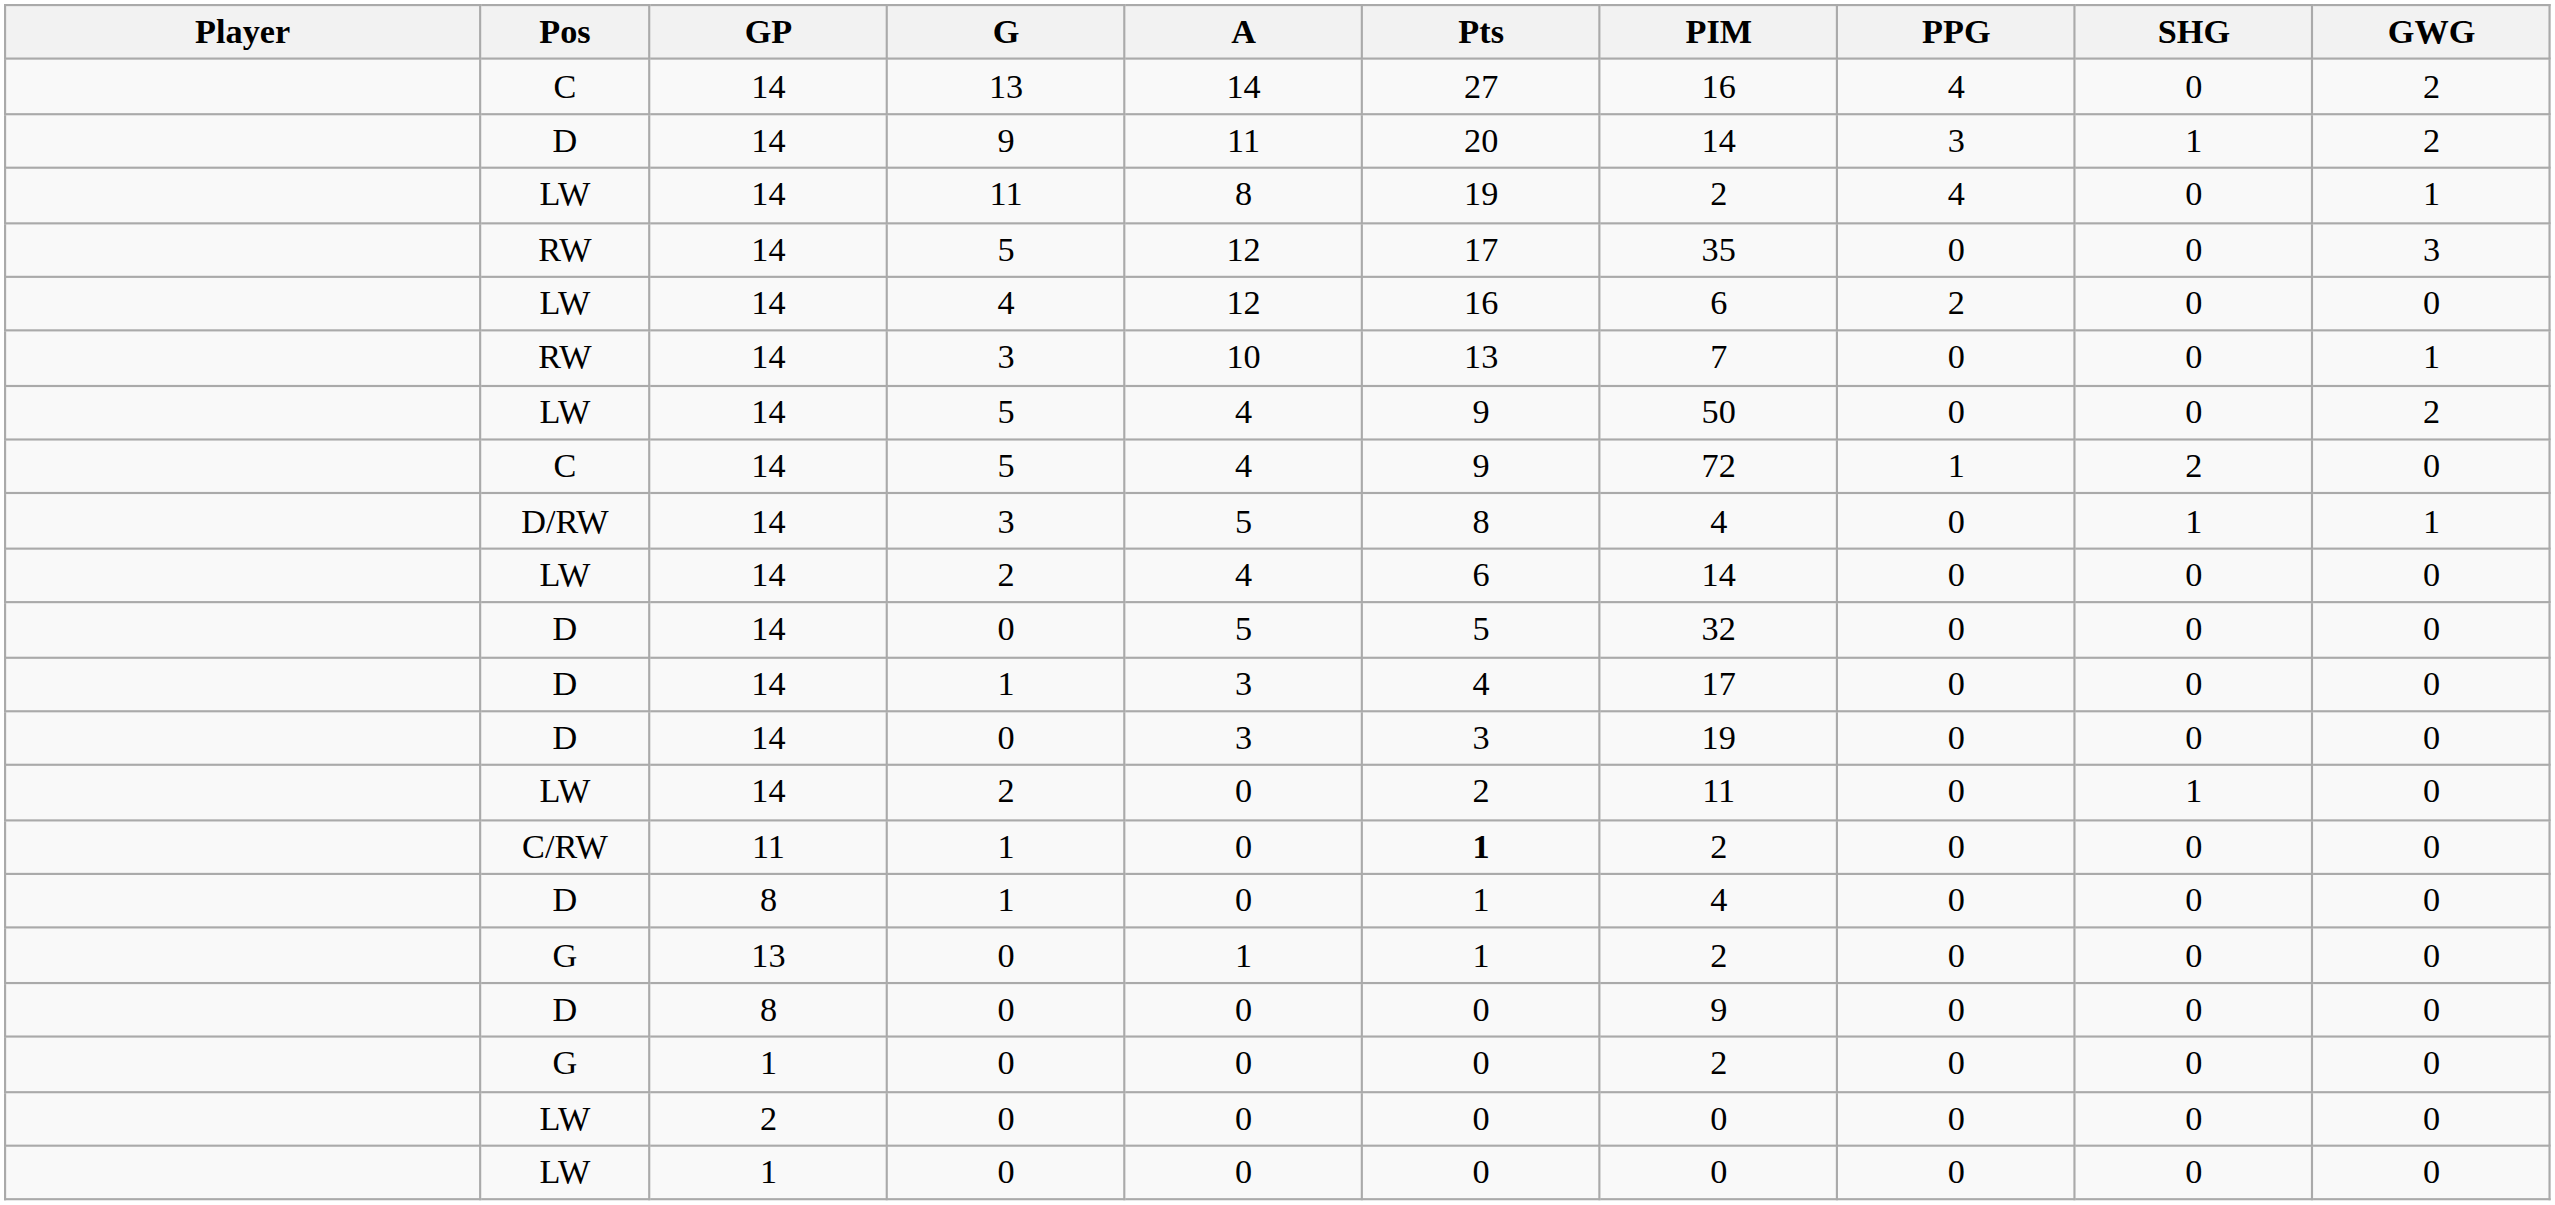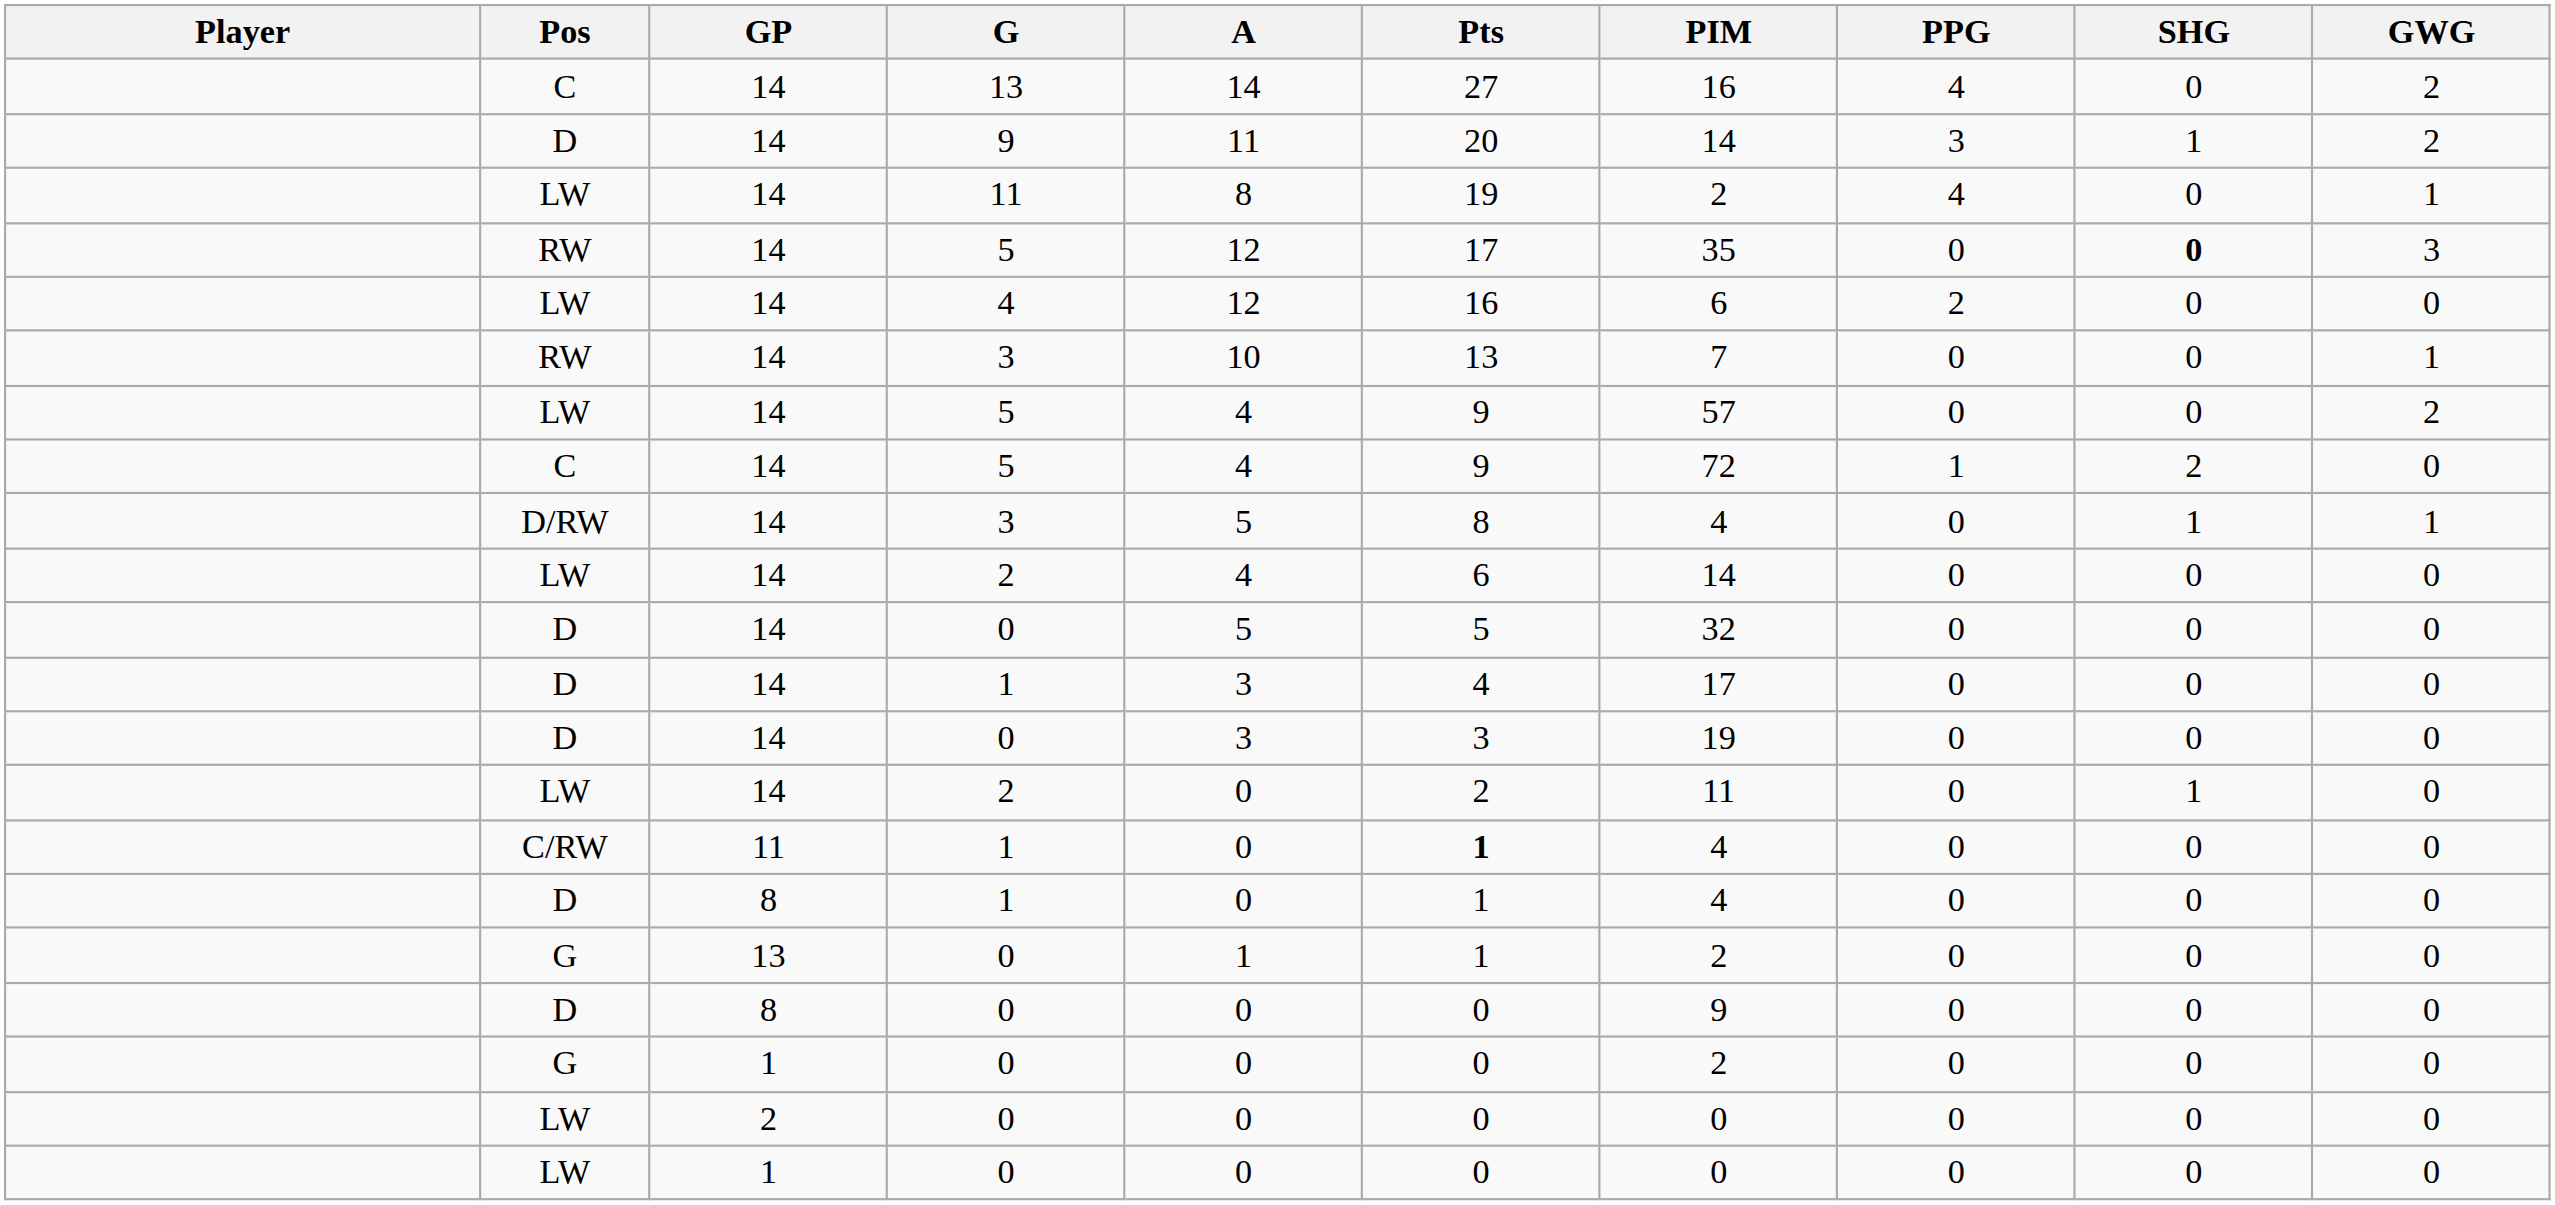RW / 5 | SHG: normal -> bold
LW / 5 | PIM: 50 -> 57
C/RW / 1 | PIM: 2 -> 4
